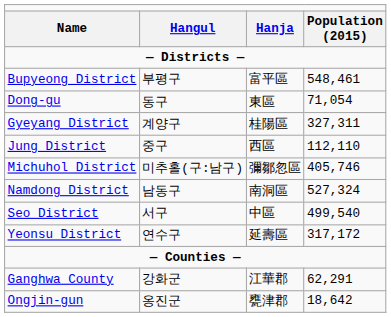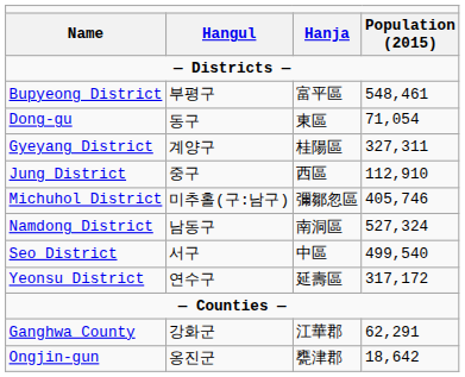Jung District | column 4: 112,110 -> 112,910
